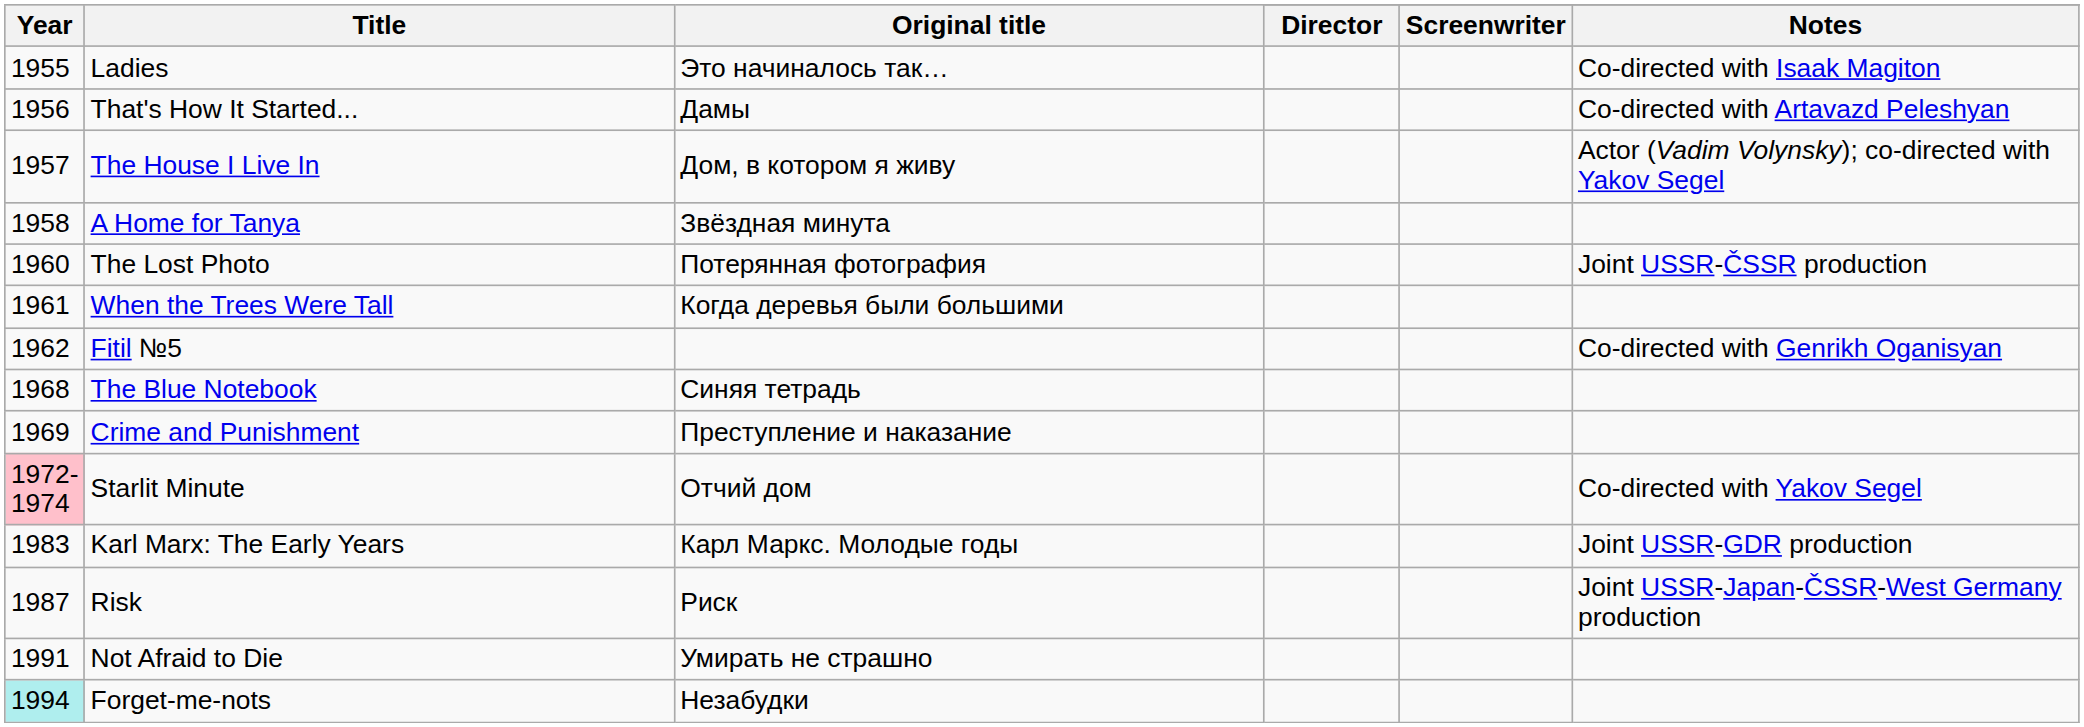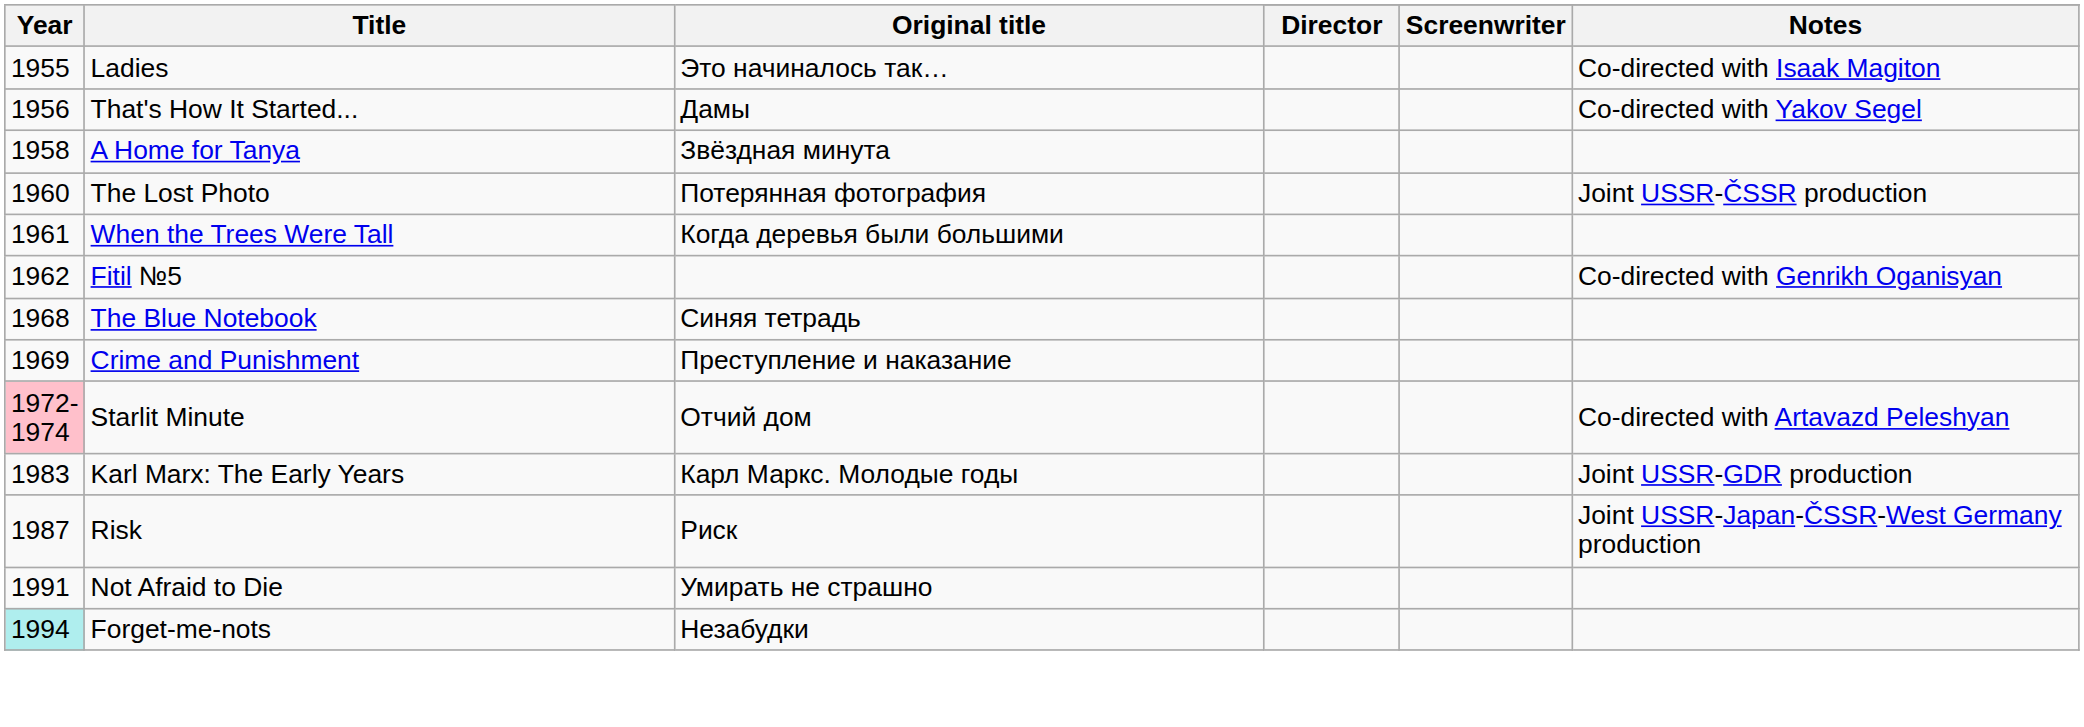That's How It Started... | Notes: Co-directed with Artavazd Peleshyan -> Co-directed with Yakov Segel
- row: 1957 | The House I Live In | Дом, в котором я живу | Actor (Vadim Volynsky); co-directed with Yakov Segel
Starlit Minute | Notes: Co-directed with Yakov Segel -> Co-directed with Artavazd Peleshyan
